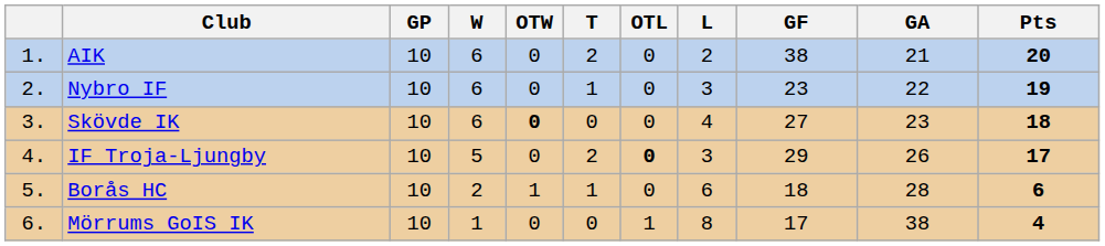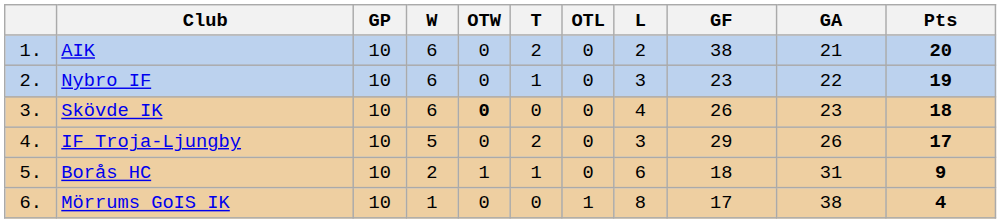Skövde IK | GF: 27 -> 26
IF Troja-Ljungby | OTL: bold -> normal
Borås HC | GA: 28 -> 31
Borås HC | Pts: 6 -> 9
